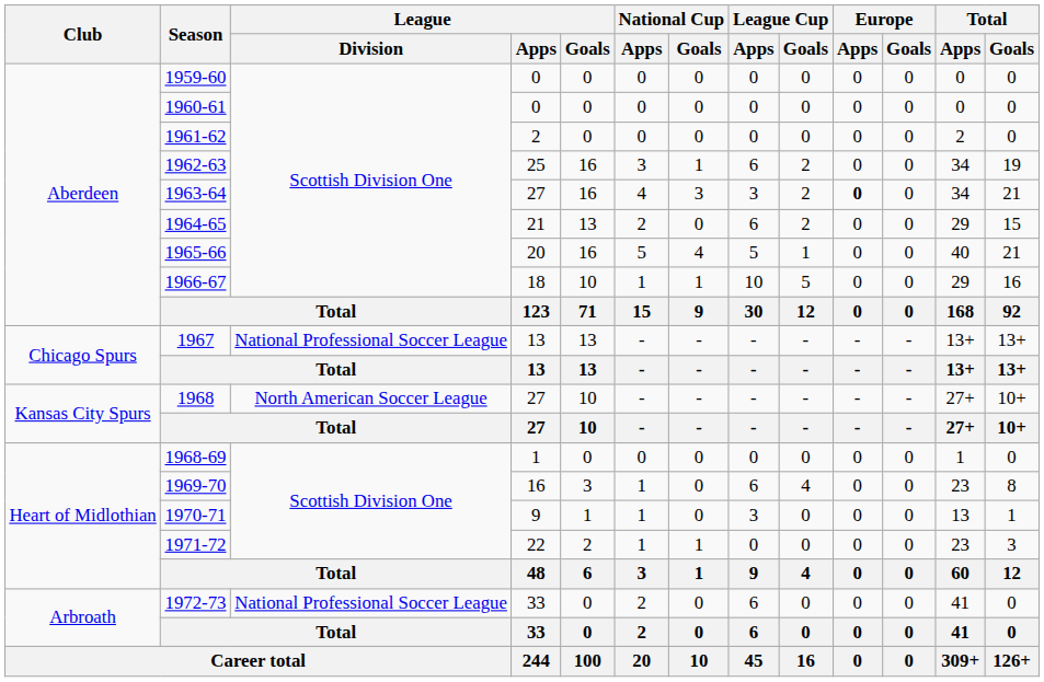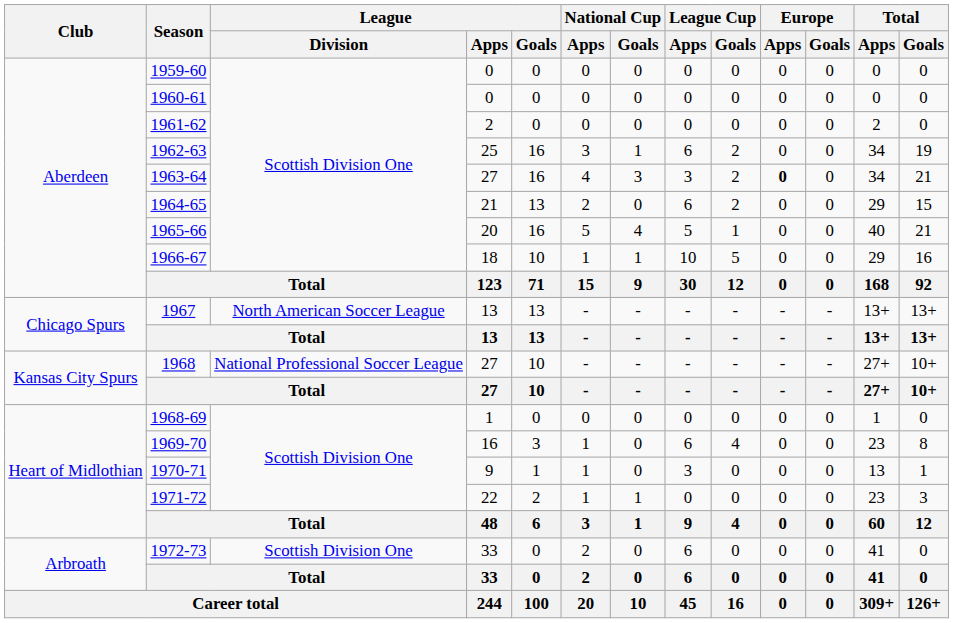1967 | League / Division: National Professional Soccer League -> North American Soccer League
1968 | League / Division: North American Soccer League -> National Professional Soccer League
1972-73 | League / Division: National Professional Soccer League -> Scottish Division One
